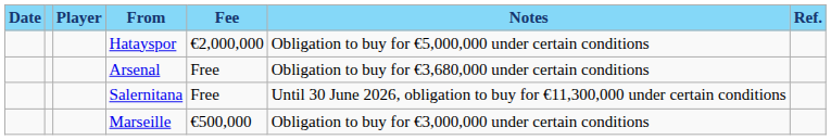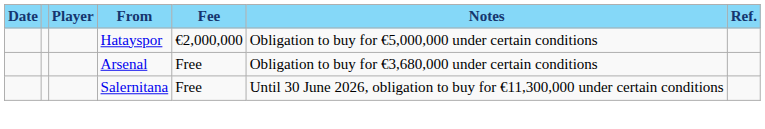- row: Marseille | €500,000 | Obligation to buy for €3,000,000 under certain conditions
